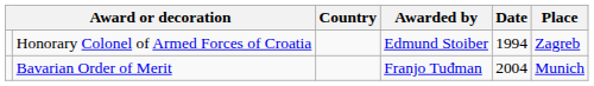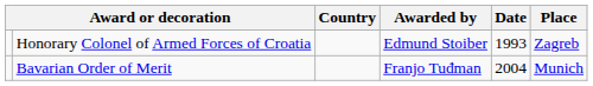Honorary Colonel of Armed Forces of Croatia | Date: 1994 -> 1993
